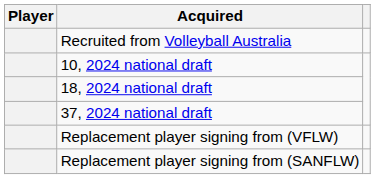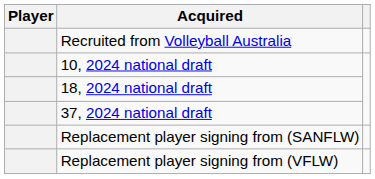rows swapped: Replacement player signing from (SANFLW) <-> Replacement player signing from (VFLW)
